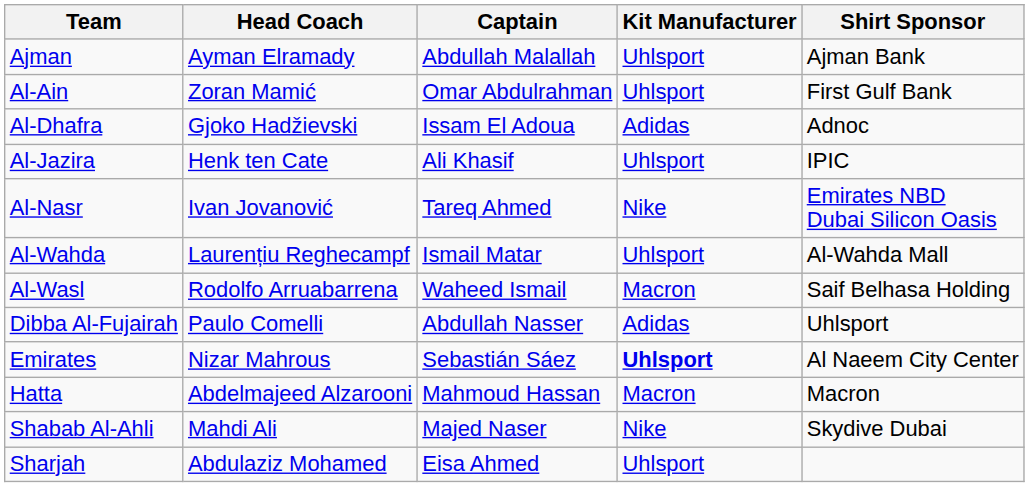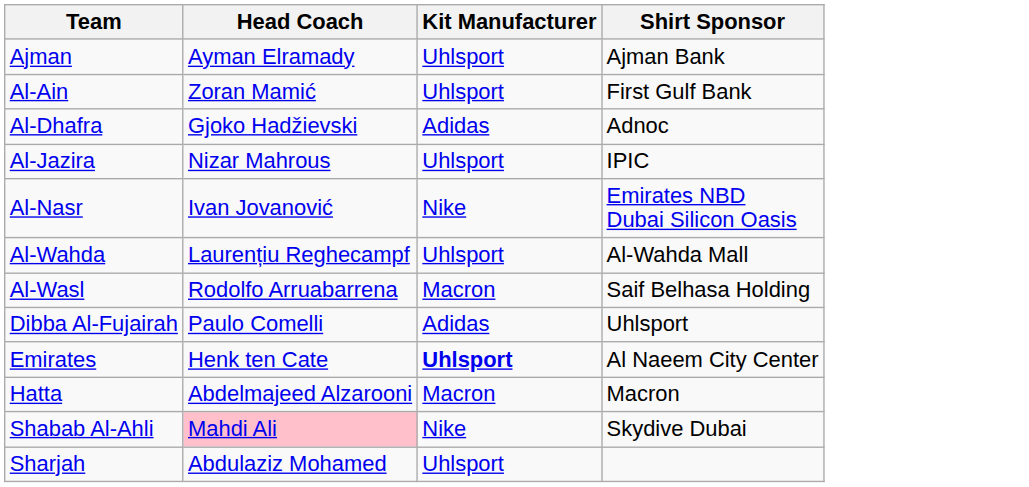- column: Captain | Abdullah Malallah | Omar Abdulrahman | Issam El Adoua | Ali Khasif | Tareq Ahmed | Ismail Matar | Waheed Ismail | Abdullah Nasser | Sebastián Sáez | Mahmoud Hassan | Majed Naser | Eisa Ahmed
Al-Jazira | Head Coach: Henk ten Cate -> Nizar Mahrous
Emirates | Head Coach: Nizar Mahrous -> Henk ten Cate
Shabab Al-Ahli | Head Coach: no background -> pink background
